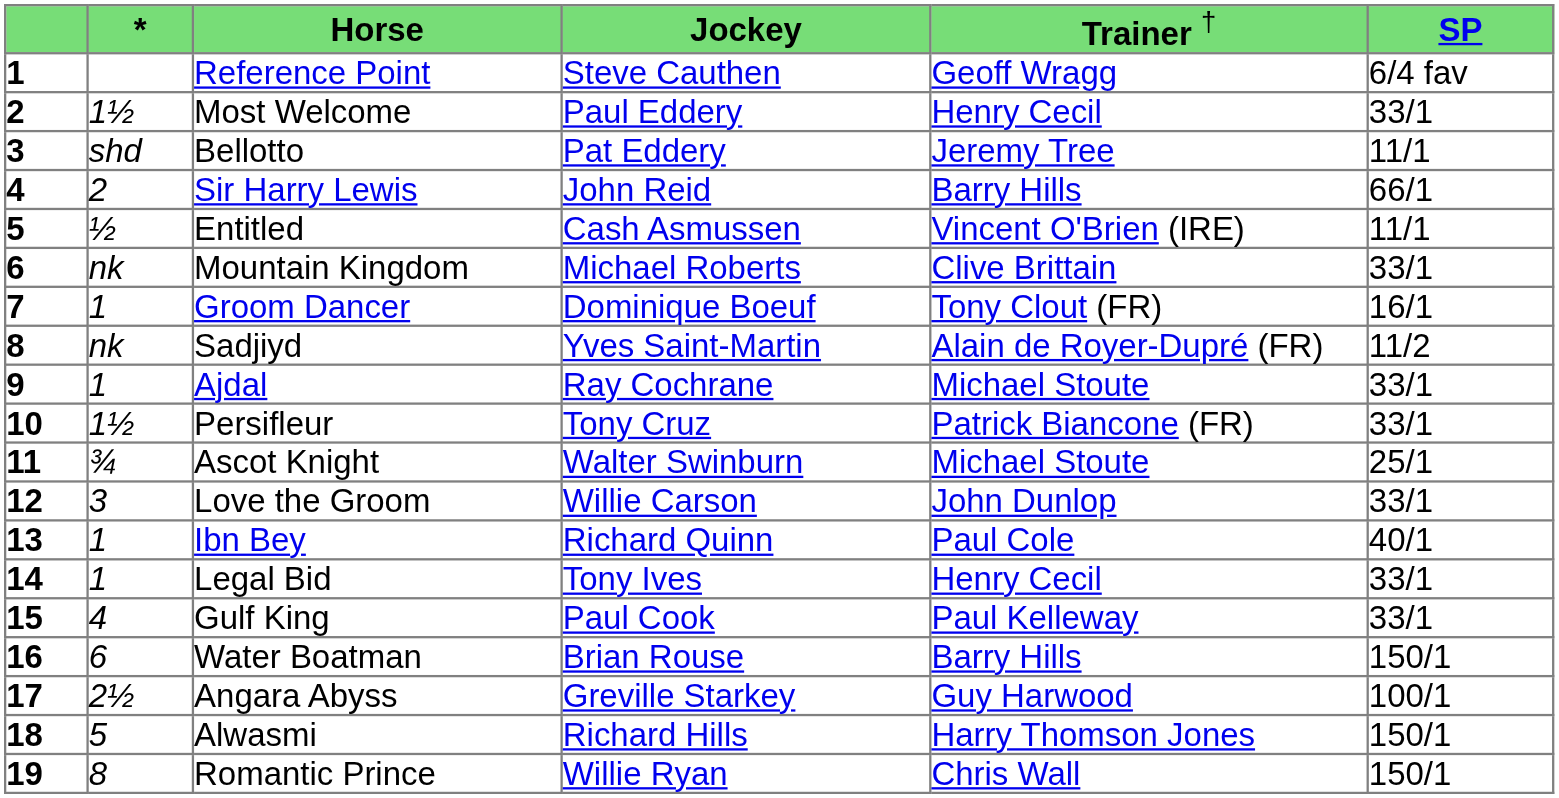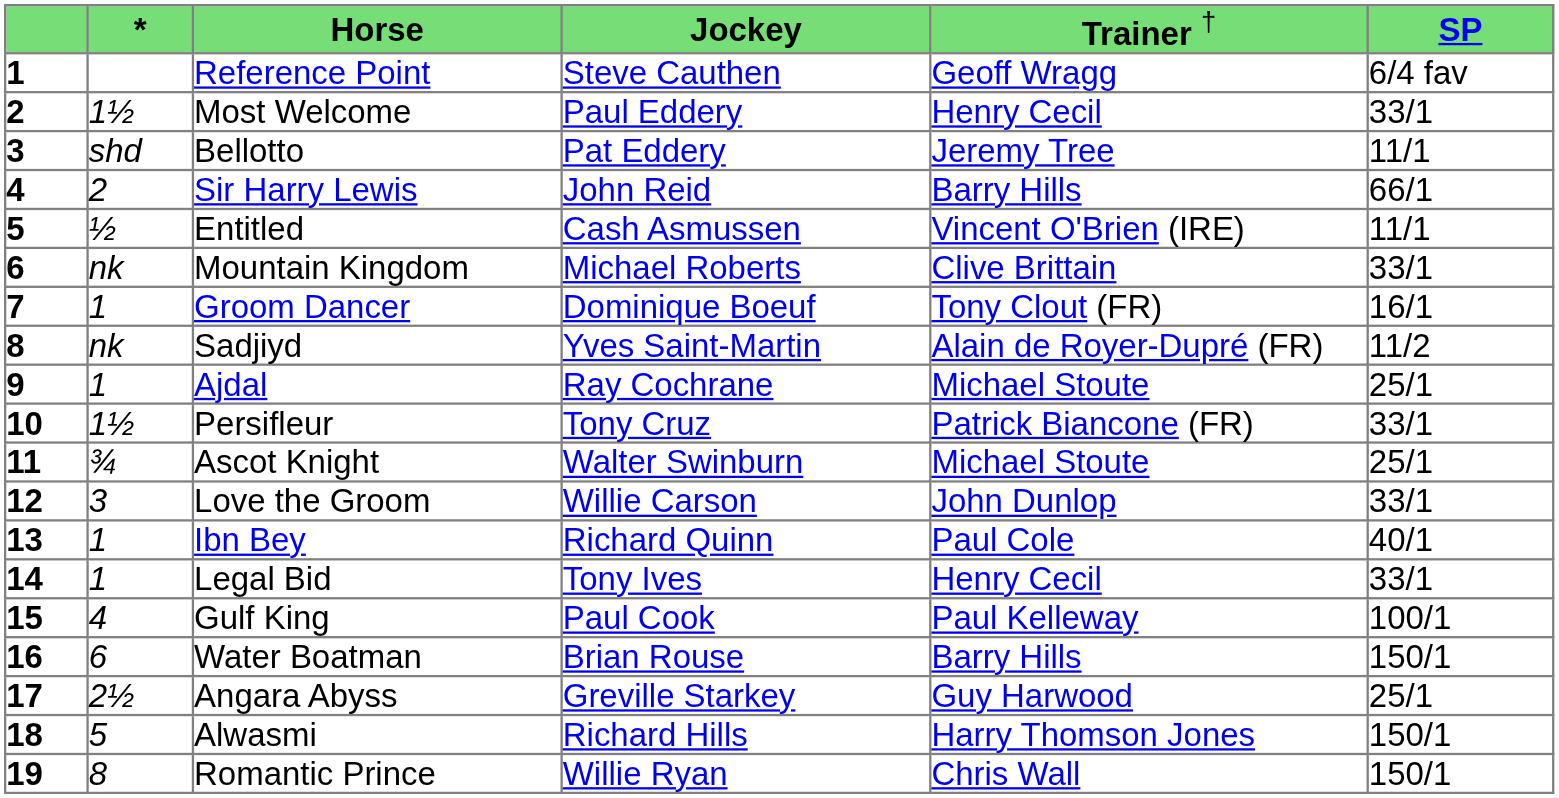Ajdal | column 6: 33/1 -> 25/1
Gulf King | column 6: 33/1 -> 100/1
Angara Abyss | column 6: 100/1 -> 25/1
